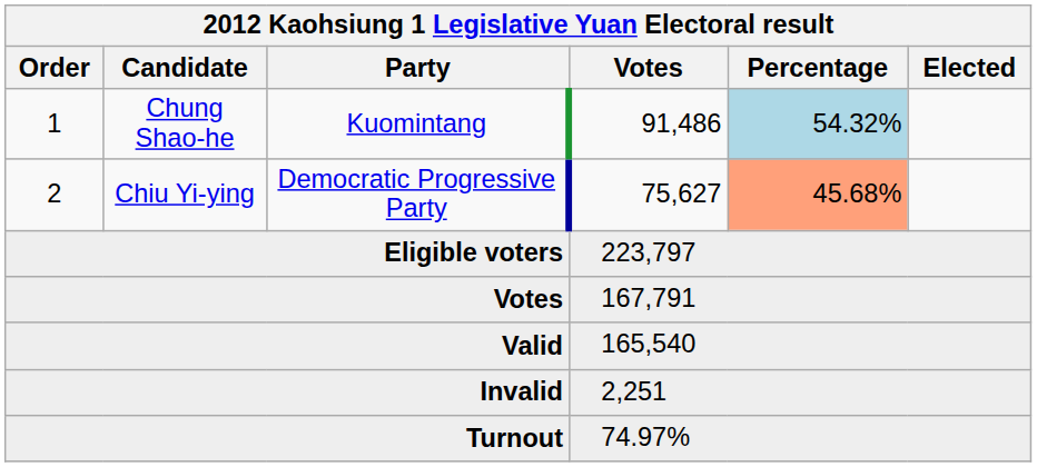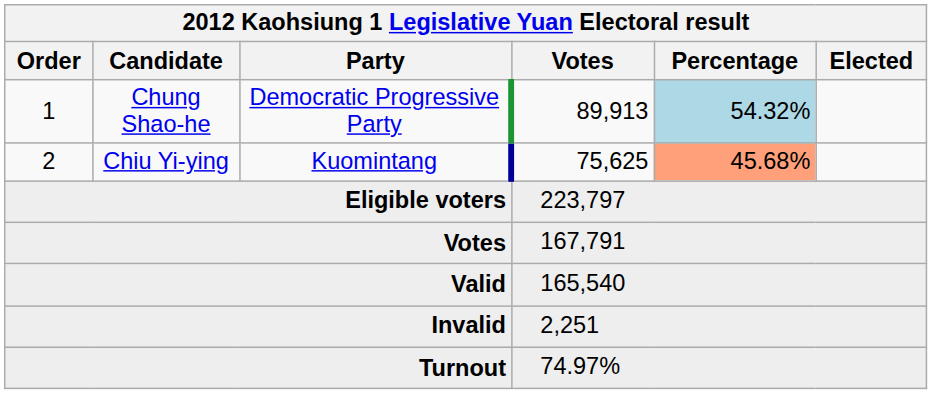1 | Party: Kuomintang -> Democratic Progressive Party
1 | Votes: 91,486 -> 89,913
2 | Party: Democratic Progressive Party -> Kuomintang
2 | Votes: 75,627 -> 75,625
